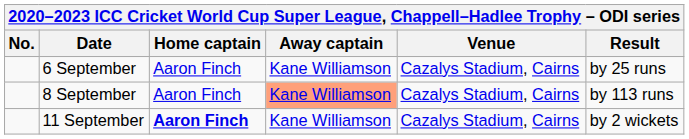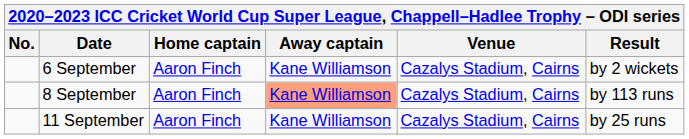6 September | Result: by 25 runs -> by 2 wickets
11 September | Home captain: bold -> normal
11 September | Result: by 2 wickets -> by 25 runs
